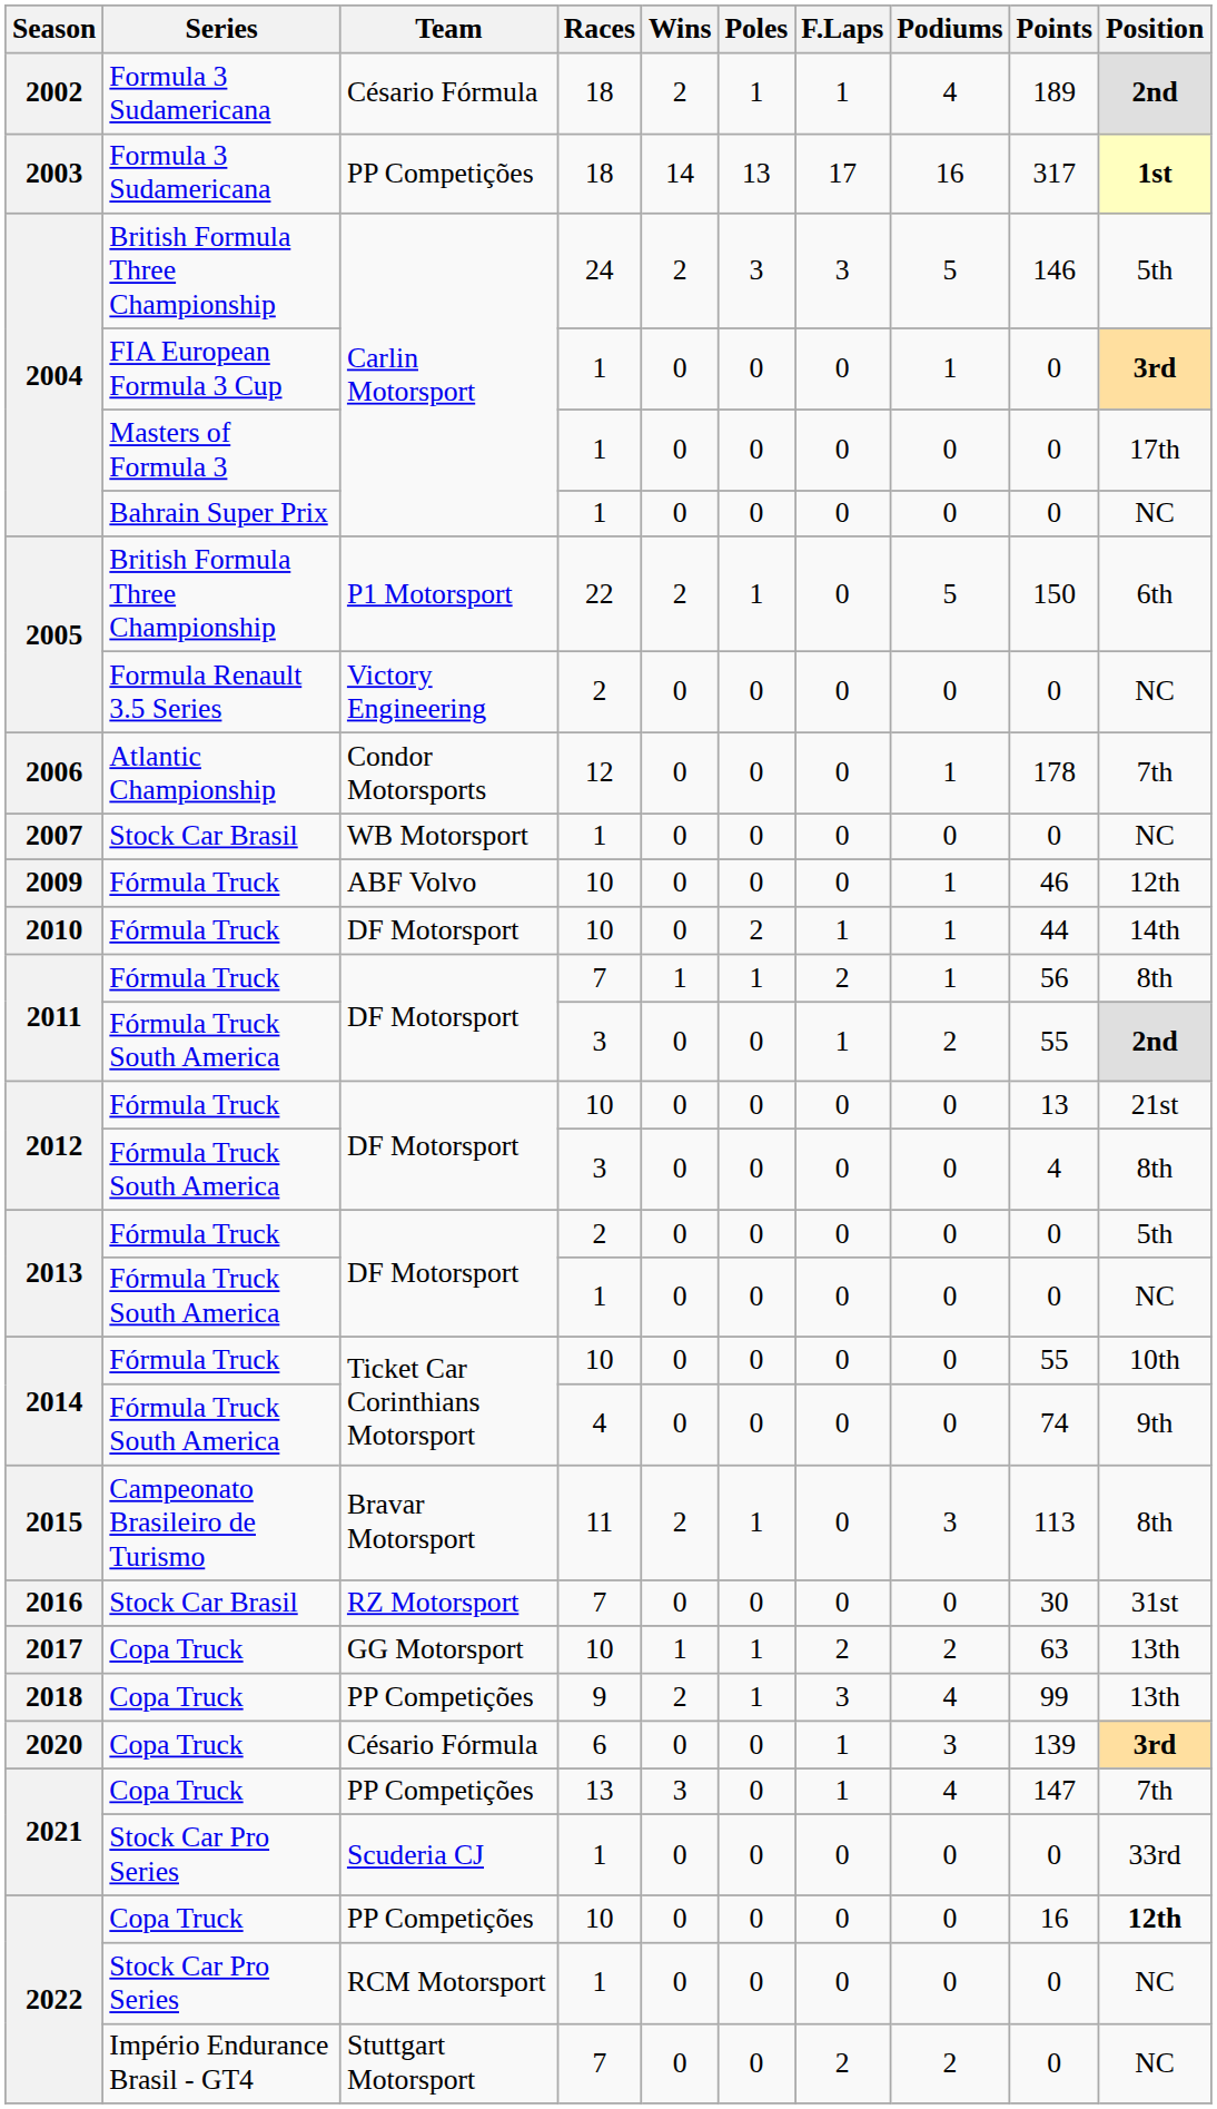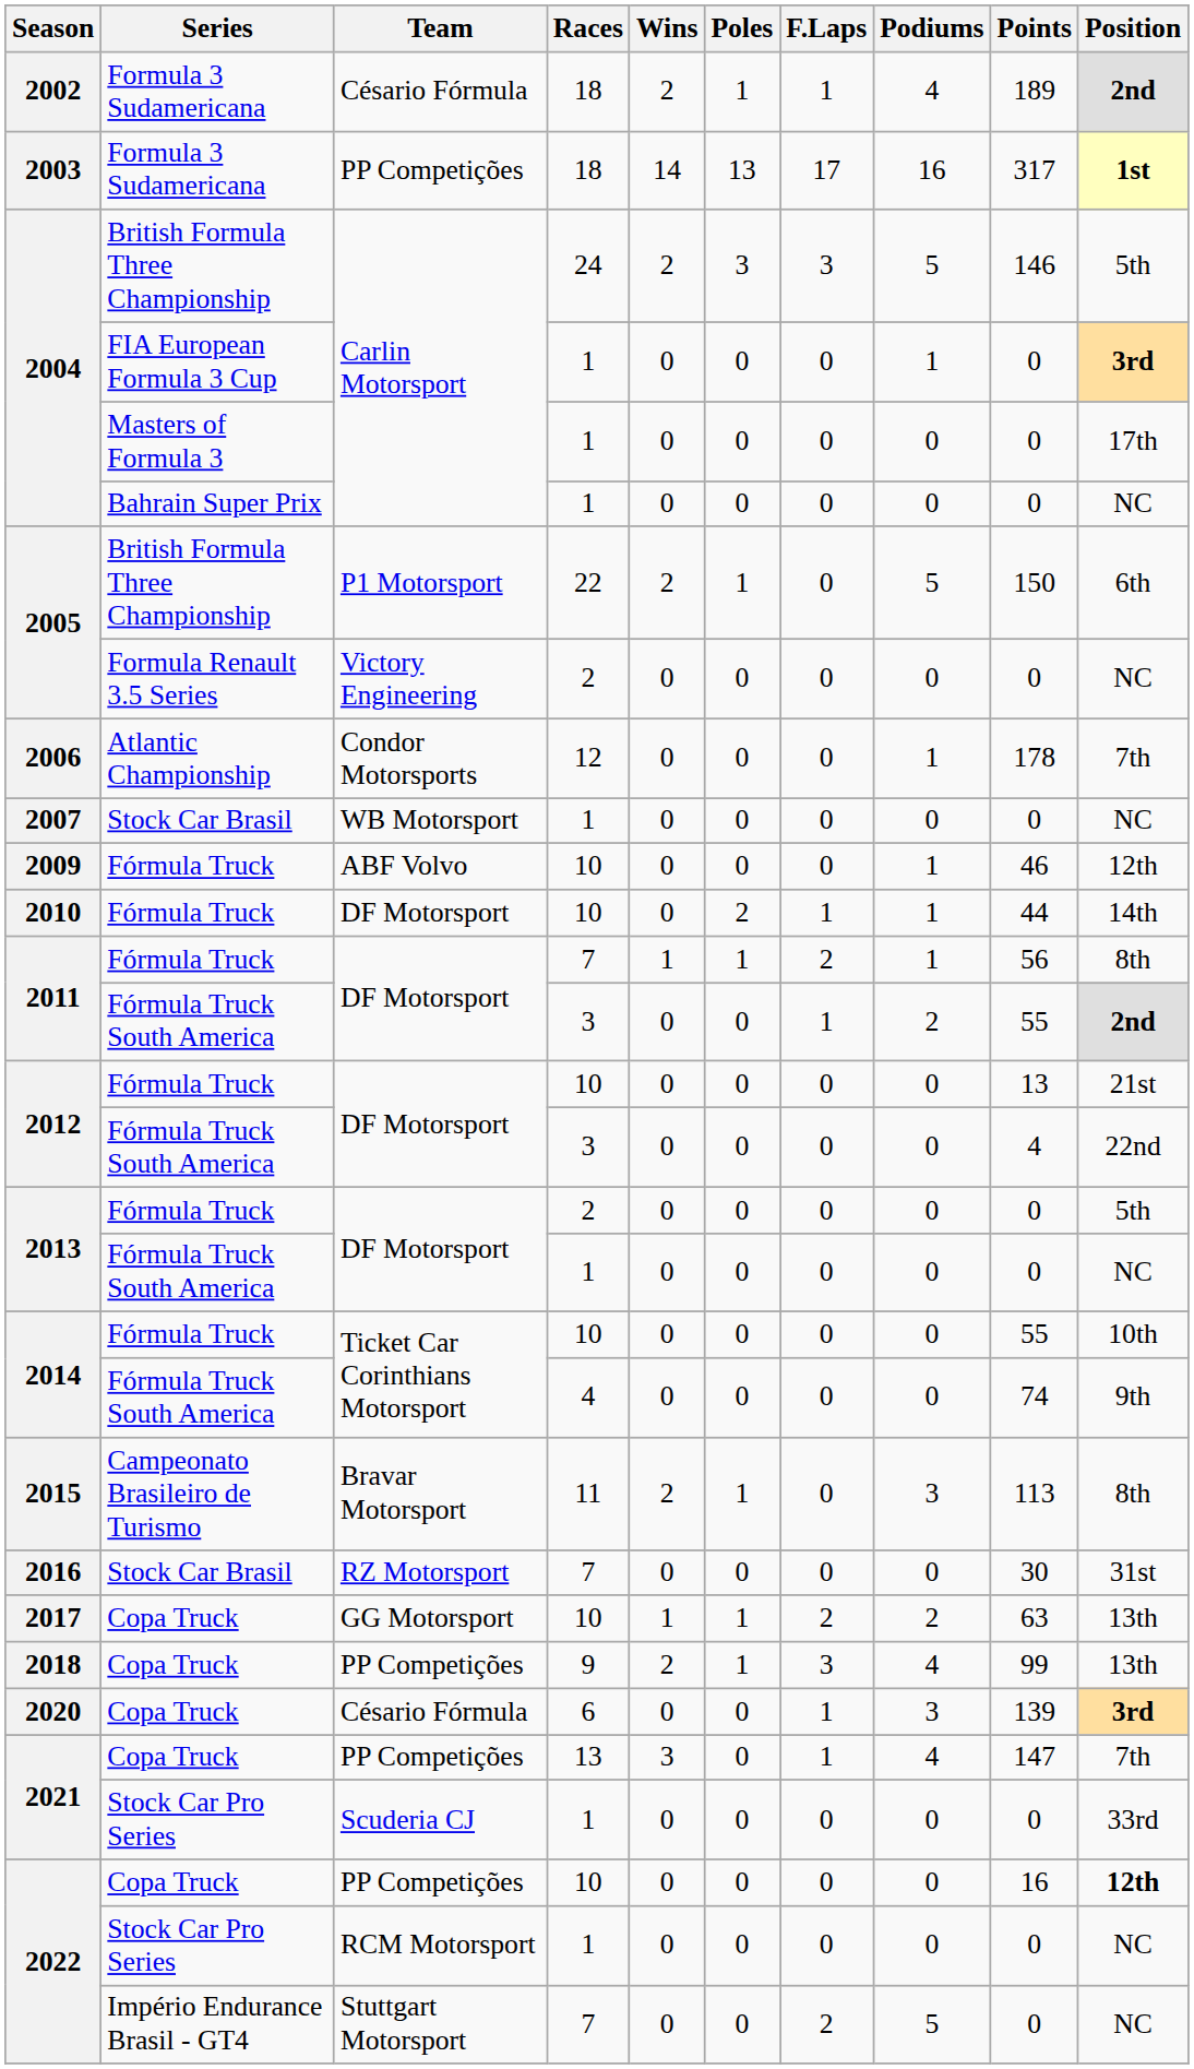2012 / Fórmula Truck South America | Position: 8th -> 22nd
2022 / Império Endurance Brasil - GT4 | Podiums: 2 -> 5
